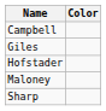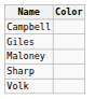- row: Hofstader
+ row: Volk
